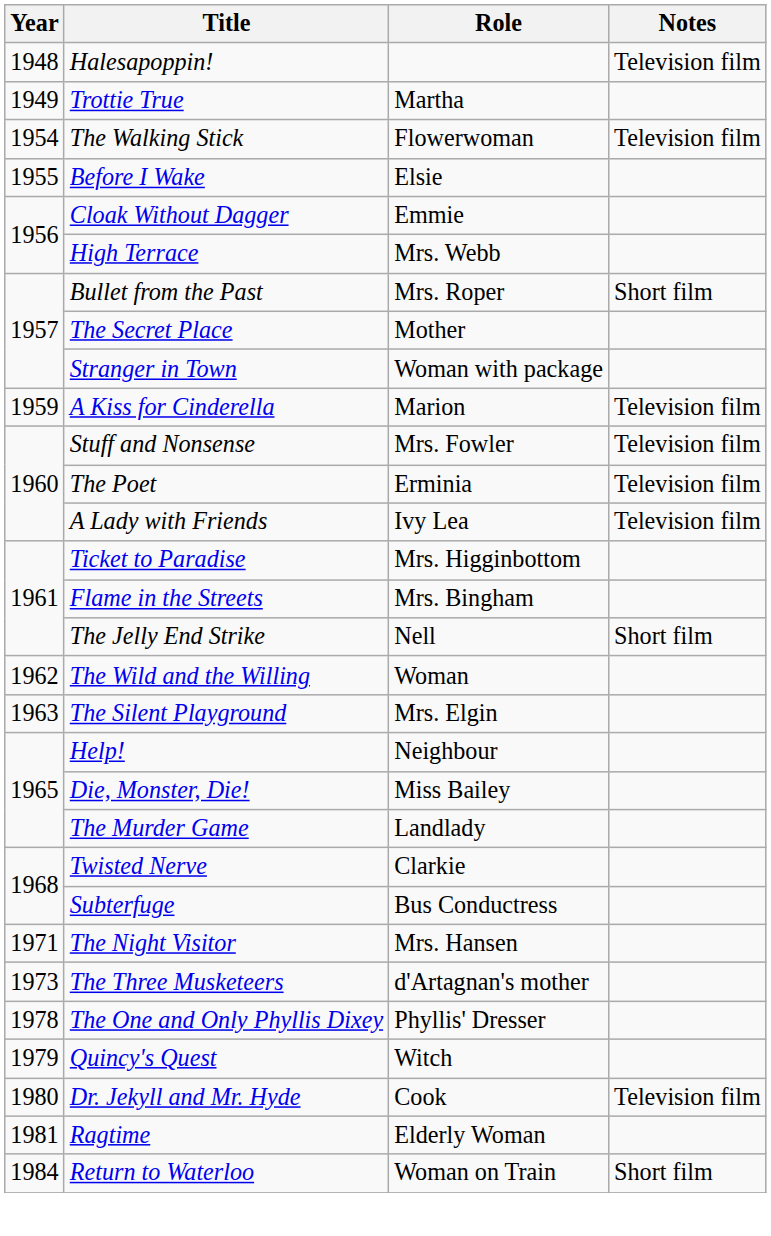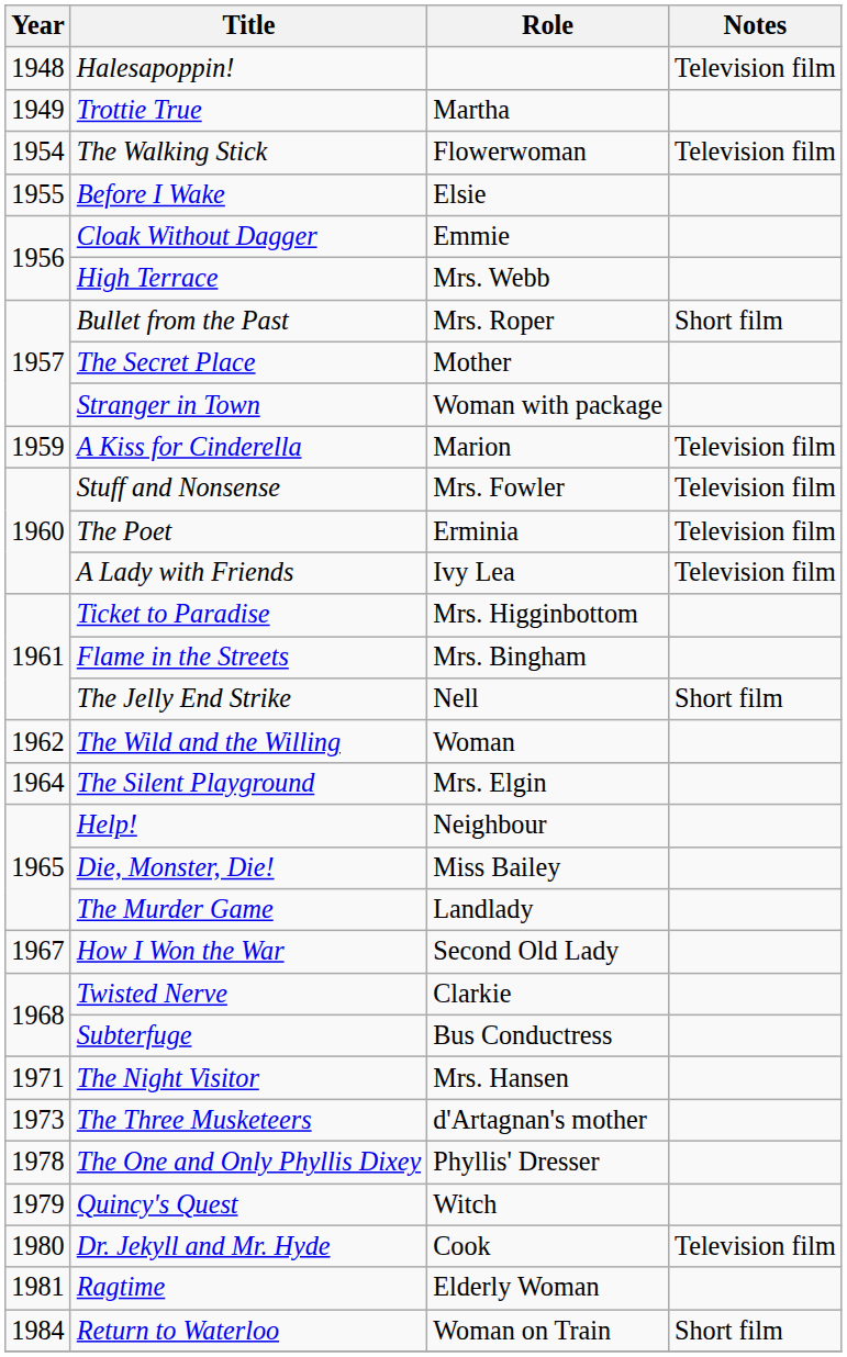The Silent Playground | Year: 1963 -> 1964
+ row: 1967 | How I Won the War | Second Old Lady
